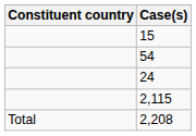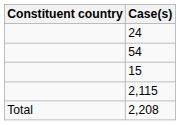rows swapped: 15 <-> 24
